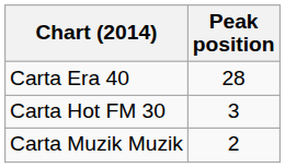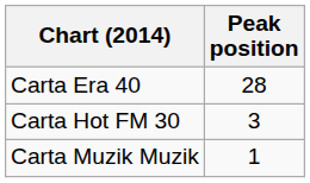Carta Muzik Muzik | Peak position: 2 -> 1
